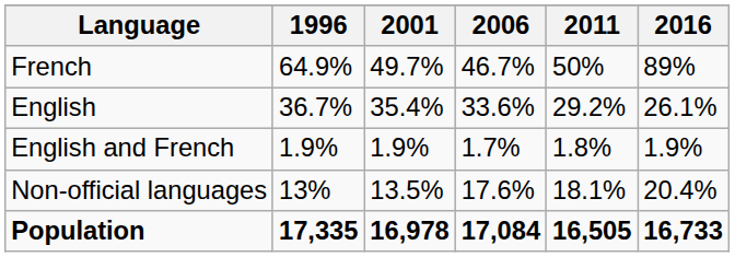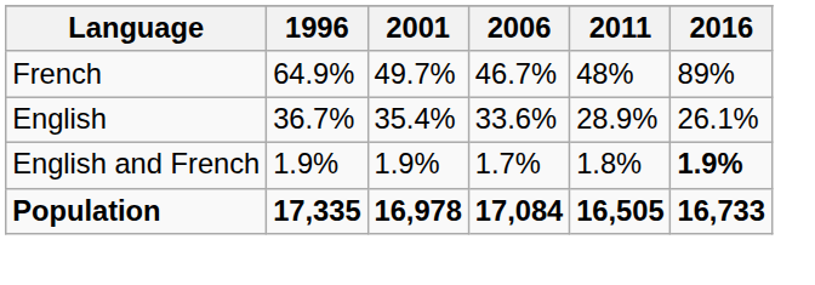French | 2011: 50% -> 48%
English | 2011: 29.2% -> 28.9%
English and French | 2016: normal -> bold
- row: Non-official languages | 13% | 13.5% | 17.6% | 18.1% | 20.4%
